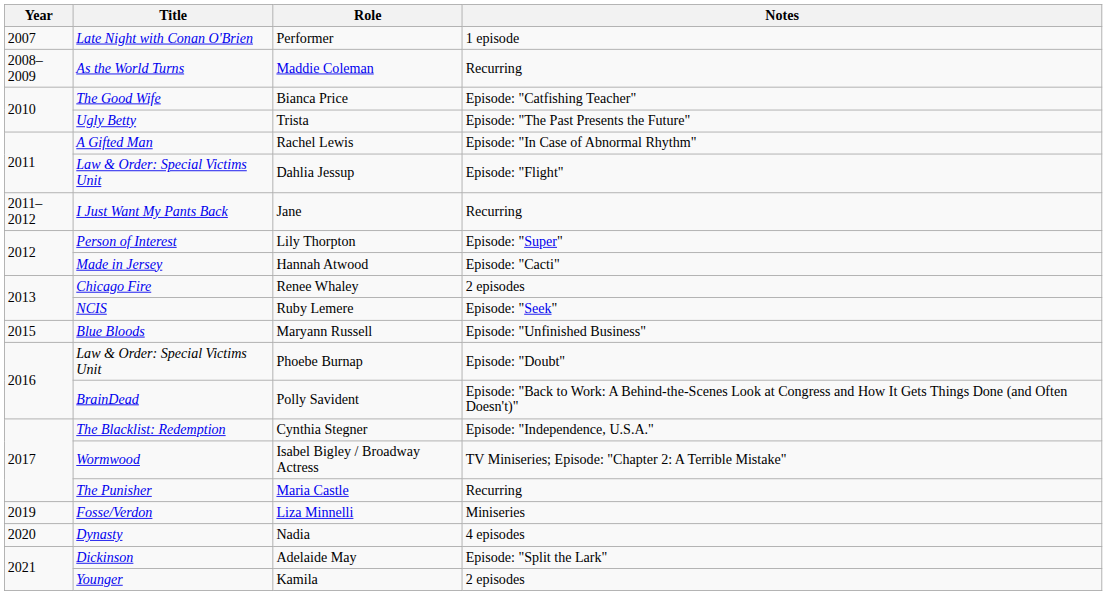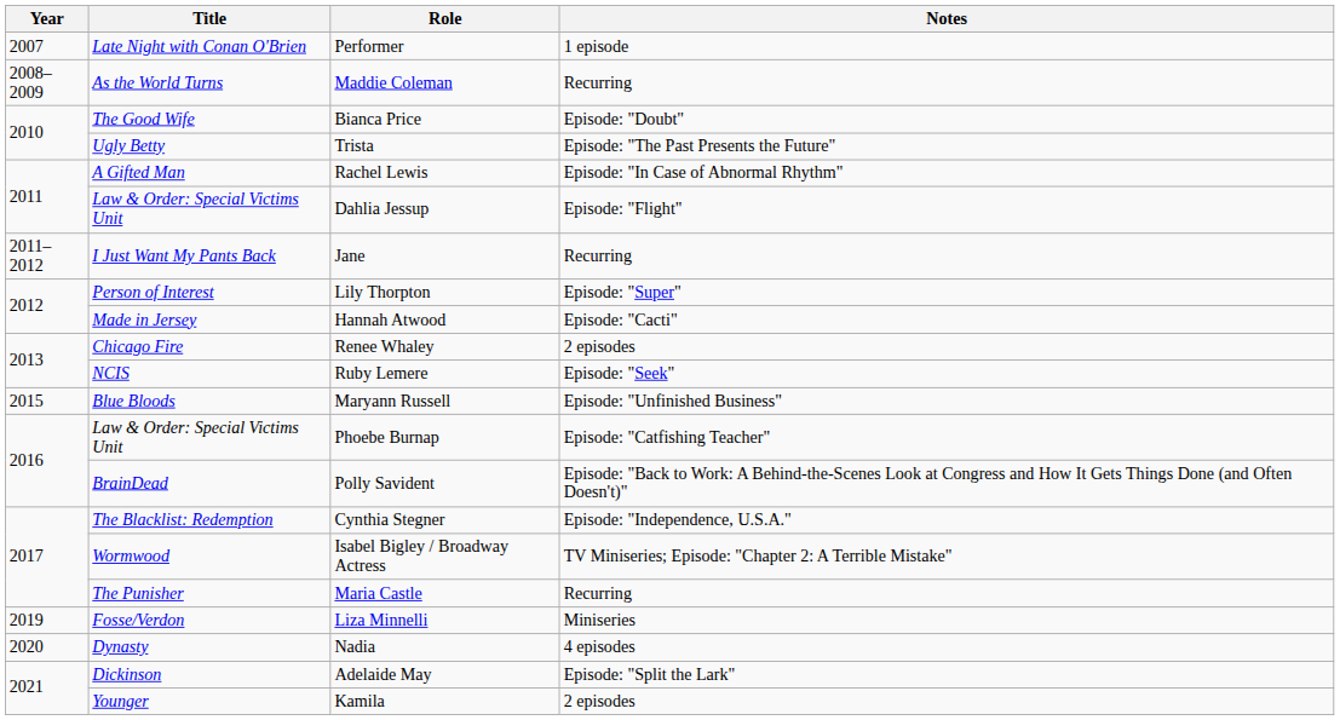Bianca Price | Notes: Episode: "Catfishing Teacher" -> Episode: "Doubt"
Phoebe Burnap | Notes: Episode: "Doubt" -> Episode: "Catfishing Teacher"
